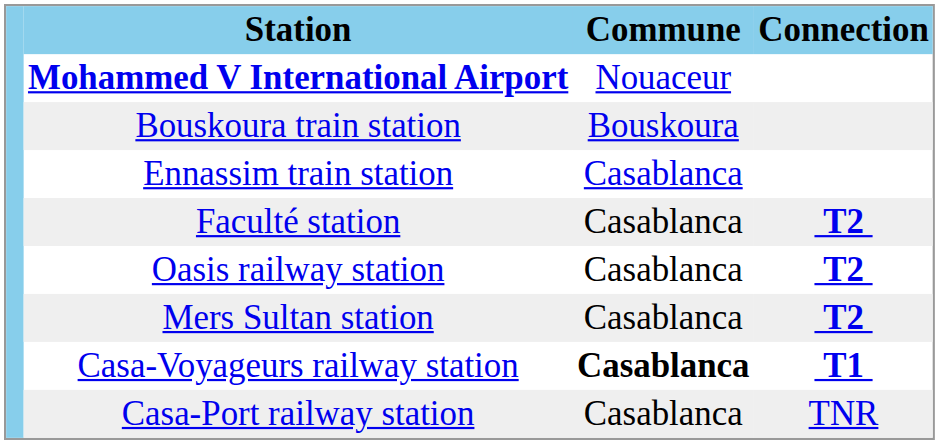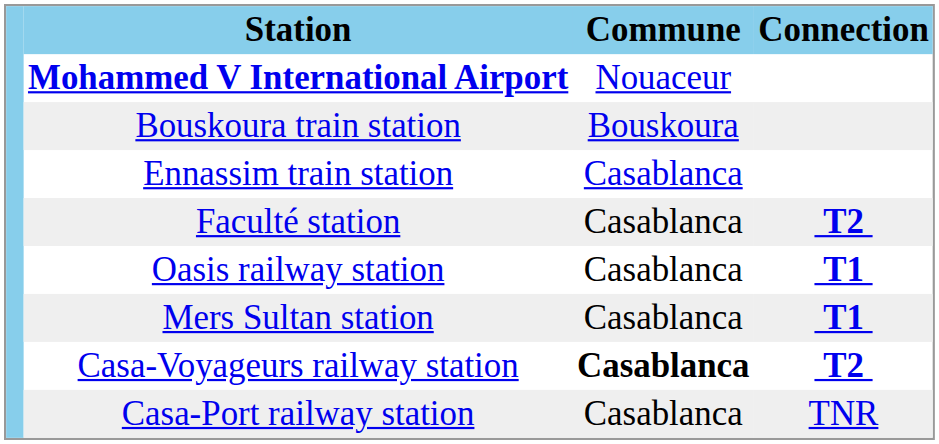Oasis railway station | Connection: T2 -> T1
Mers Sultan station | Connection: T2 -> T1
Casa-Voyageurs railway station | Connection: T1 -> T2
